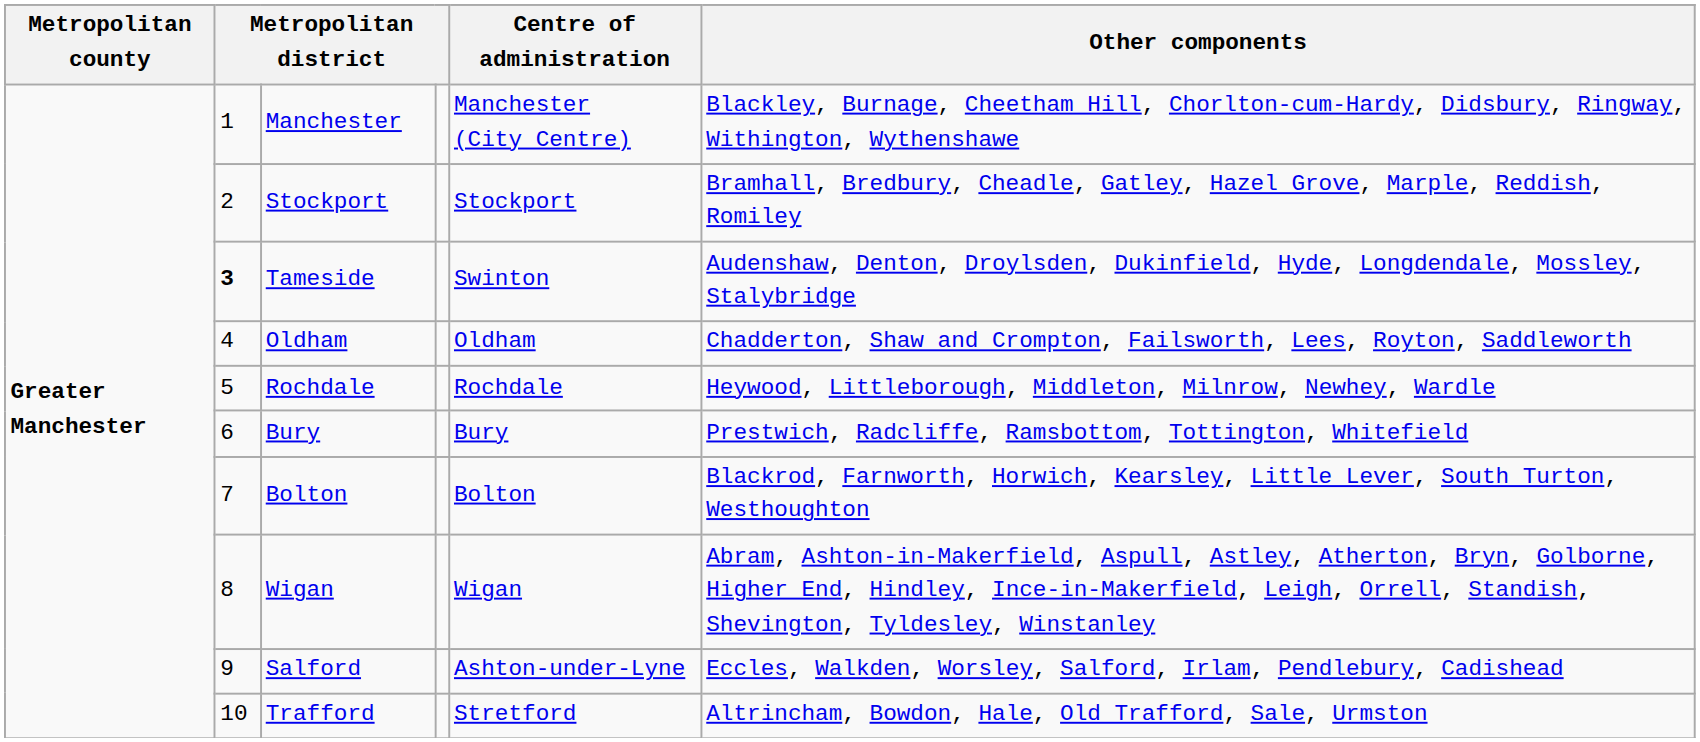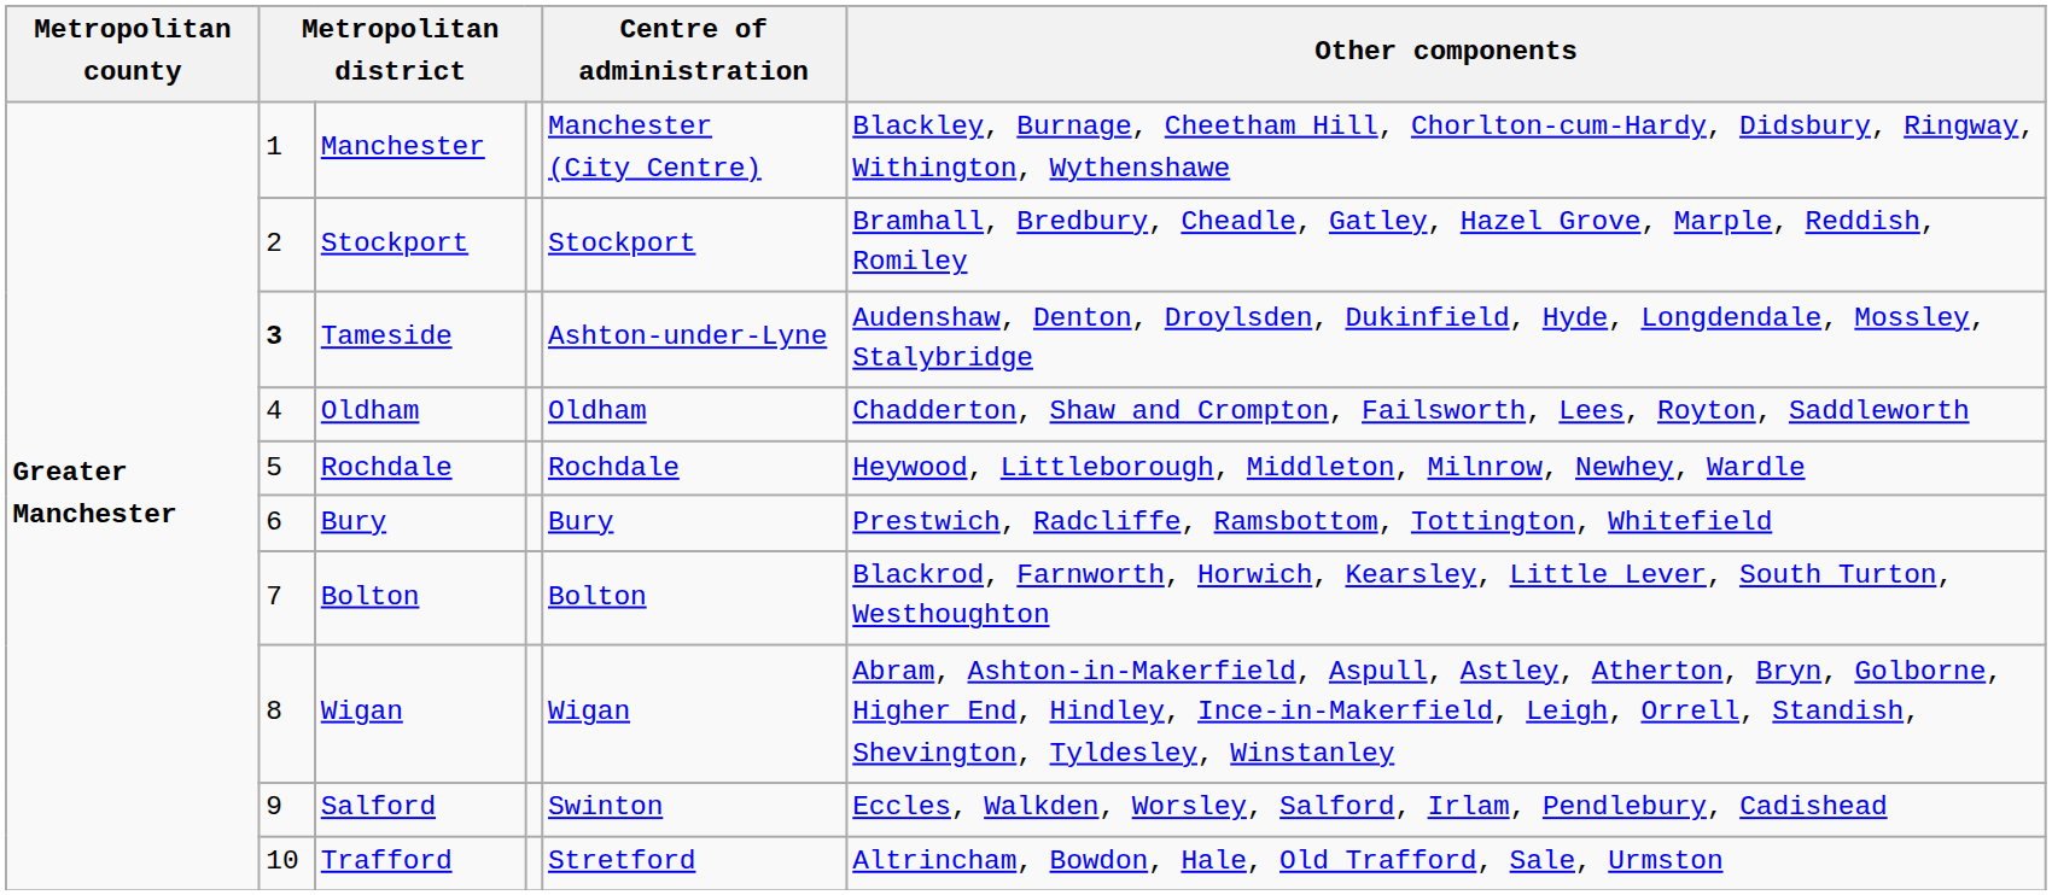Tameside | Centre of administration: Swinton -> Ashton-under-Lyne
Salford | Centre of administration: Ashton-under-Lyne -> Swinton
